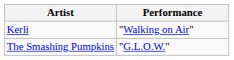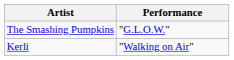rows swapped: Kerli <-> The Smashing Pumpkins
